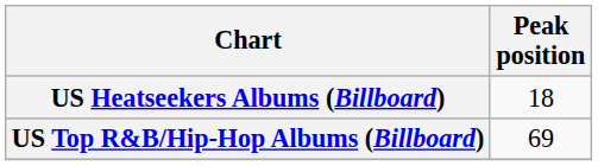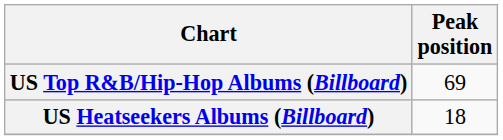rows swapped: US Heatseekers Albums (Billboard) <-> US Top R&B/Hip-Hop Albums (Billboard)
